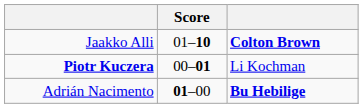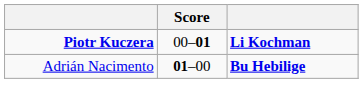- row: Jaakko Alli | 01–10 | Colton Brown
Piotr Kuczera | column 3: normal -> bold
